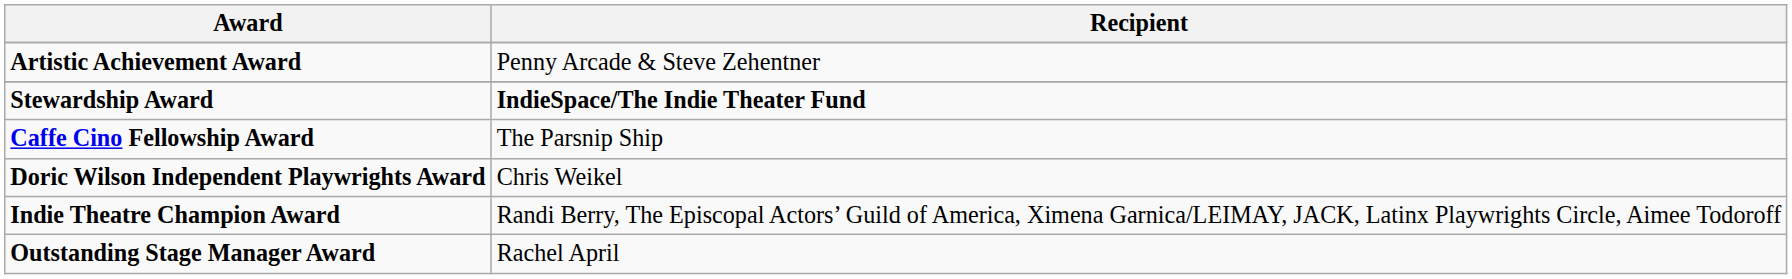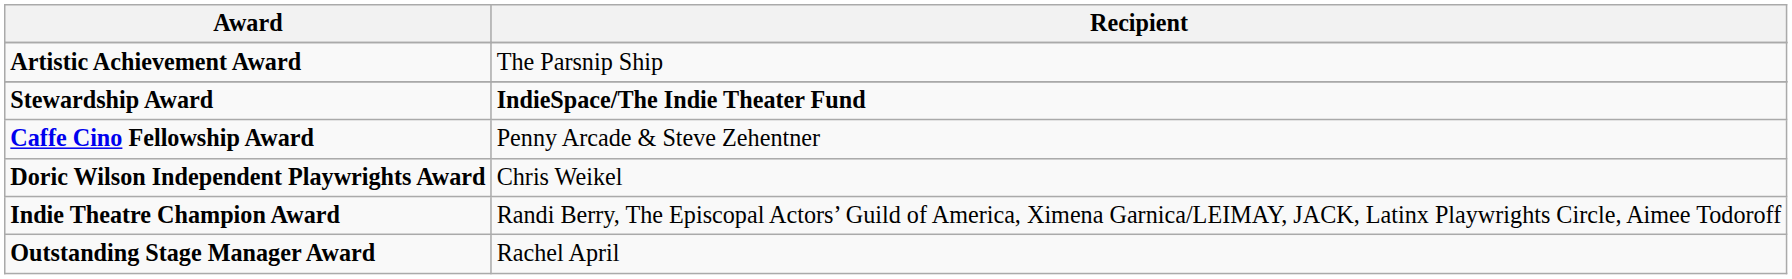Artistic Achievement Award | Recipient: Penny Arcade & Steve Zehentner -> The Parsnip Ship
Caffe Cino Fellowship Award | Recipient: The Parsnip Ship -> Penny Arcade & Steve Zehentner
